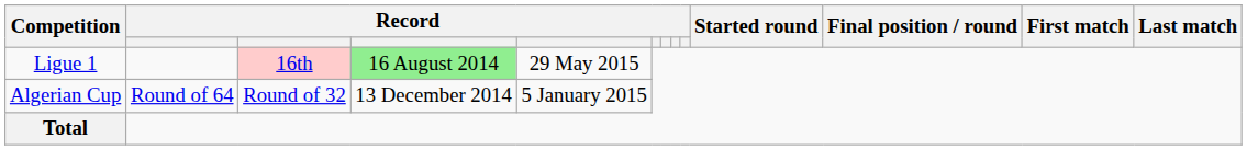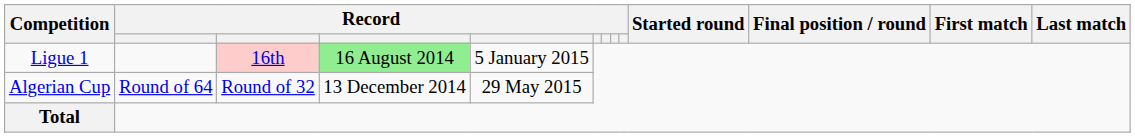Ligue 1 | column 5: 29 May 2015 -> 5 January 2015
Algerian Cup | column 5: 5 January 2015 -> 29 May 2015
